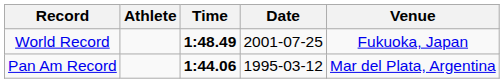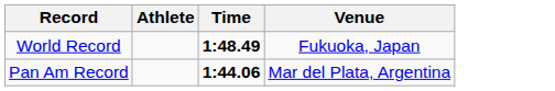- column: Date | 2001-07-25 | 1995-03-12
